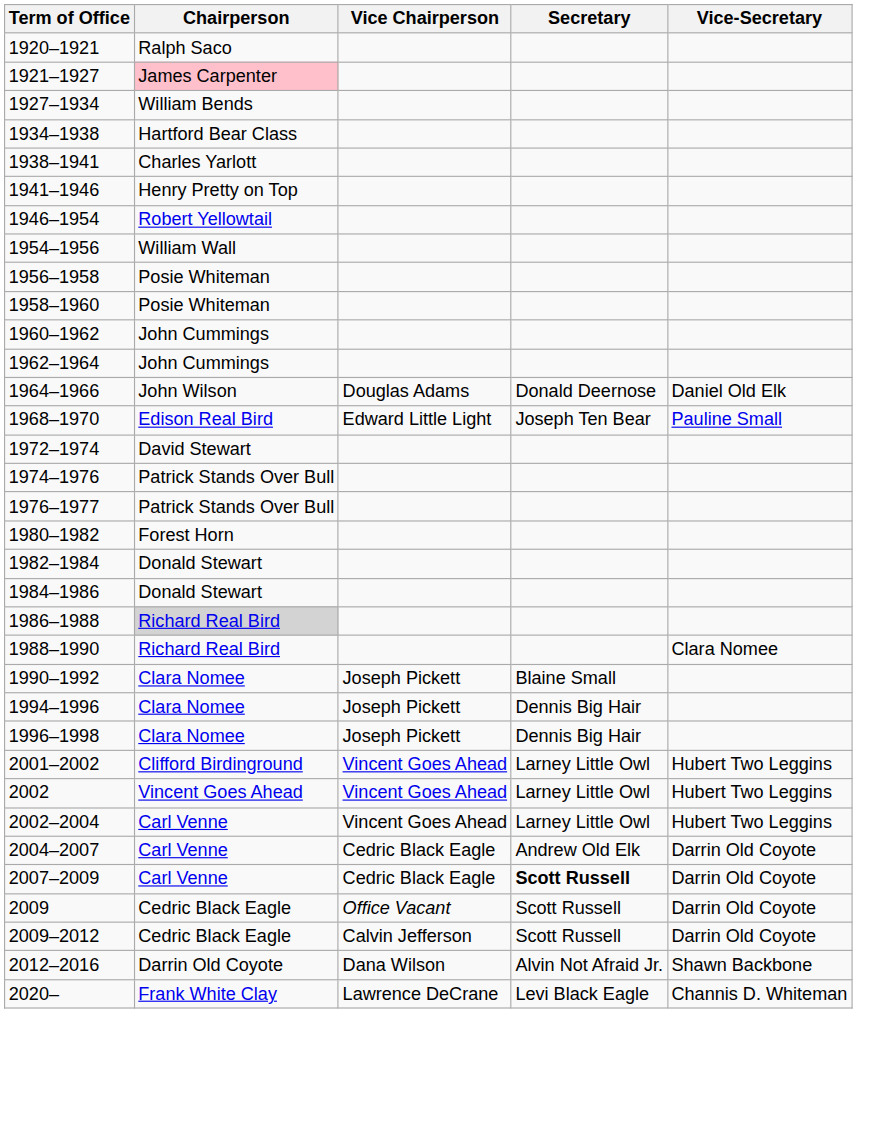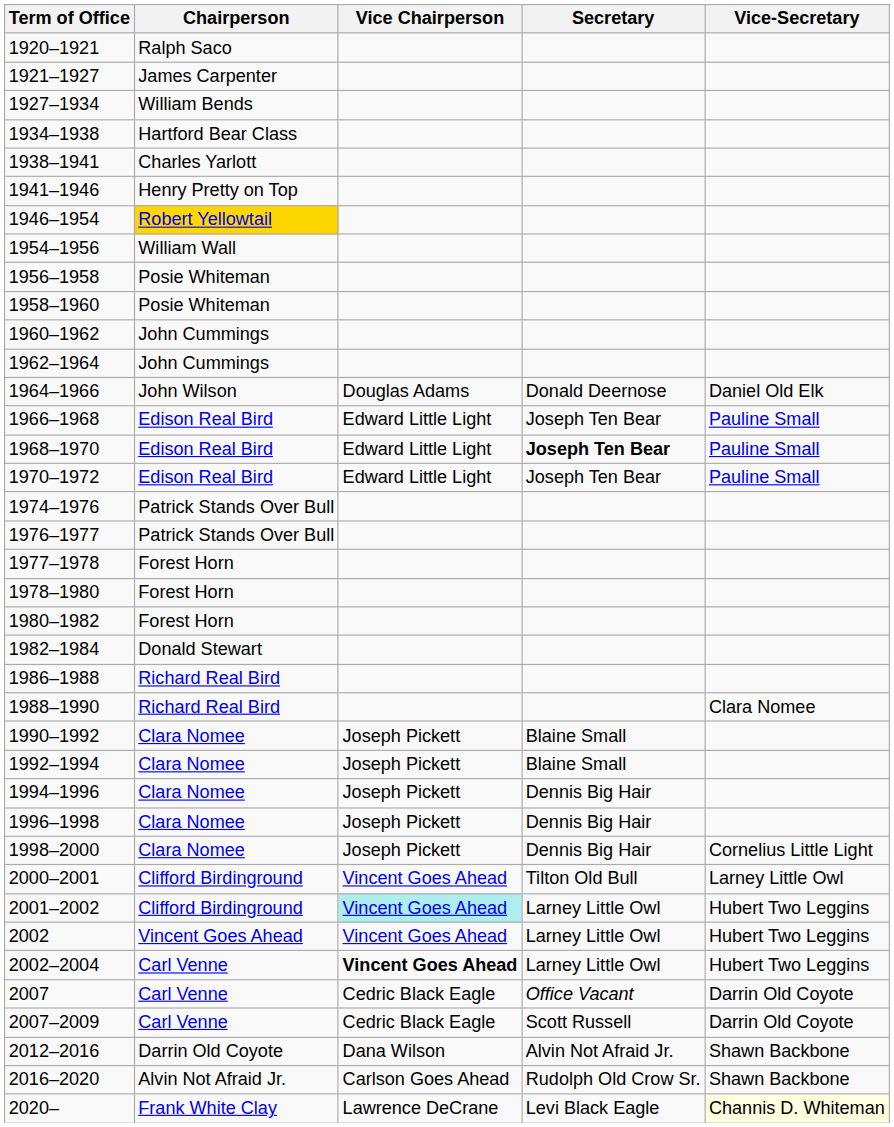1921–1927 | Chairperson: pink background -> no background
1946–1954 | Chairperson: no background -> gold background
+ row: 1966–1968 | Edison Real Bird | Edward Little Light | Joseph Ten Bear | Pauline Small
1968–1970 | Secretary: normal -> bold
+ row: 1970–1972 | Edison Real Bird | Edward Little Light | Joseph Ten Bear | Pauline Small
- row: 1972–1974 | David Stewart
+ row: 1977–1978 | Forest Horn
+ row: 1978–1980 | Forest Horn
- row: 1984–1986 | Donald Stewart
1986–1988 | Chairperson: lightgrey background -> no background
+ row: 1992–1994 | Clara Nomee | Joseph Pickett | Blaine Small
+ row: 1998–2000 | Clara Nomee | Joseph Pickett | Dennis Big Hair | Cornelius Little Light
+ row: 2000–2001 | Clifford Birdinground | Vincent Goes Ahead | Tilton Old Bull | Larney Little Owl
2001–2002 | Vice Chairperson: no background -> paleturquoise background
2002–2004 | Vice Chairperson: normal -> bold
- row: 2004–2007 | Carl Venne | Cedric Black Eagle | Andrew Old Elk | Darrin Old Coyote
+ row: 2007 | Carl Venne | Cedric Black Eagle | Office Vacant | Darrin Old Coyote
2007–2009 | Secretary: bold -> normal
- row: 2009 | Cedric Black Eagle | Office Vacant | Scott Russell | Darrin Old Coyote
- row: 2009–2012 | Cedric Black Eagle | Calvin Jefferson | Scott Russell | Darrin Old Coyote
+ row: 2016–2020 | Alvin Not Afraid Jr. | Carlson Goes Ahead | Rudolph Old Crow Sr. | Shawn Backbone
2020– | Vice-Secretary: no background -> lightyellow background
